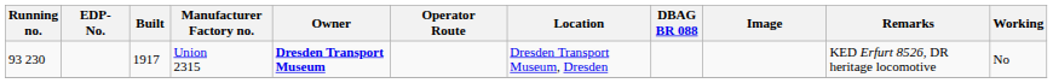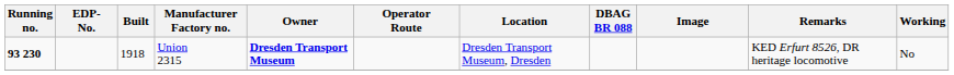Union 2315 | Running no.: normal -> bold
Union 2315 | Built: 1917 -> 1918
